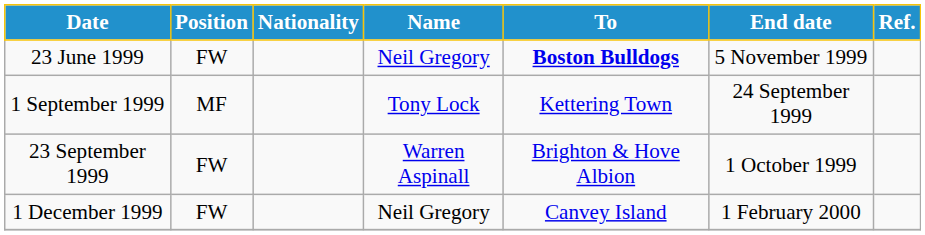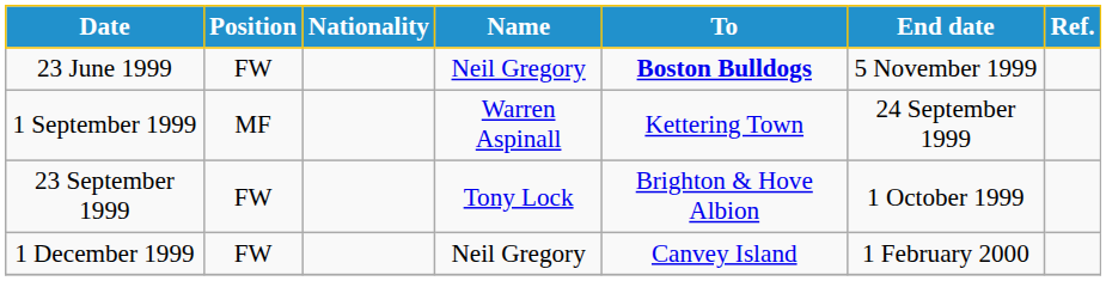1 September 1999 | Name: Tony Lock -> Warren Aspinall
23 September 1999 | Name: Warren Aspinall -> Tony Lock
